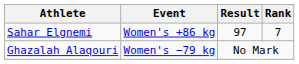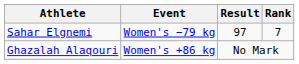Sahar Elgnemi | Event: Women's +86 kg -> Women's −79 kg
Ghazalah Alaqouri | Event: Women's −79 kg -> Women's +86 kg
